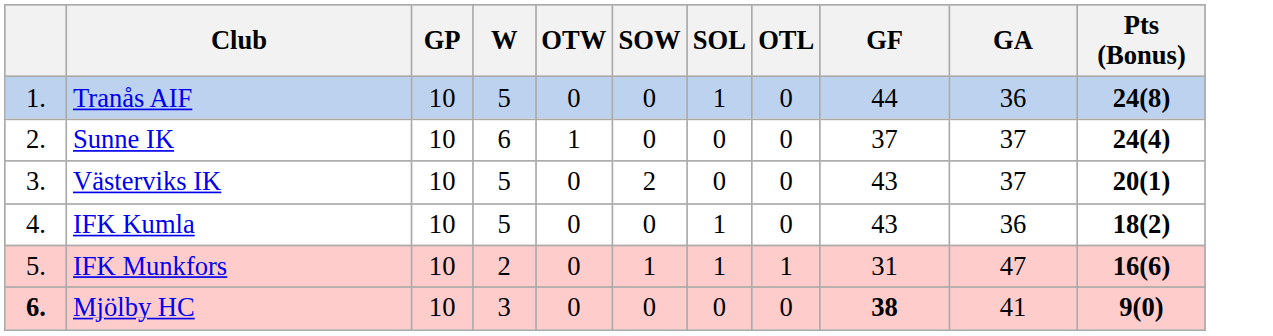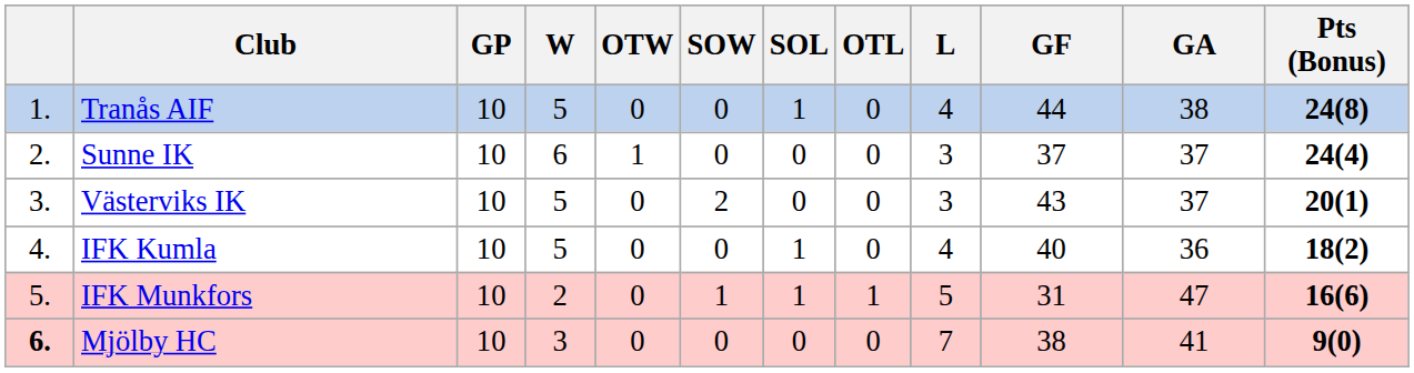+ column: L | 4 | 3 | 3 | 4 | 5 | 7
Tranås AIF | GA: 36 -> 38
IFK Kumla | GF: 43 -> 40
Mjölby HC | GF: bold -> normal
